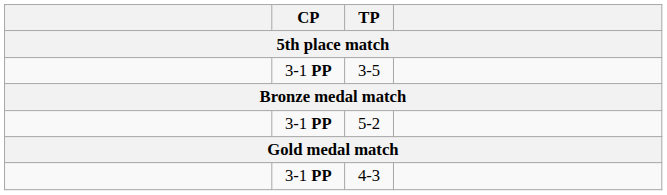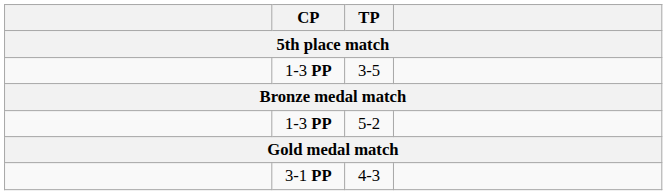3-5 | CP: 3-1 PP -> 1-3 PP
5-2 | CP: 3-1 PP -> 1-3 PP
